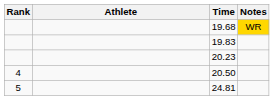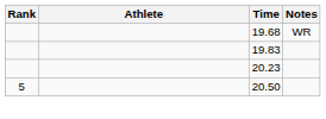19.68 | Notes: gold background -> no background
20.50 | Rank: 4 -> 5
- row: 5 | 24.81
